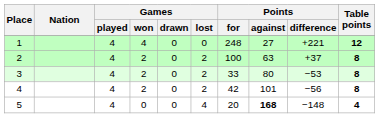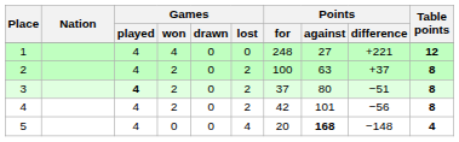3 | Games / played: normal -> bold
3 | Points / for: 33 -> 37
3 | Points / difference: −53 -> −51
